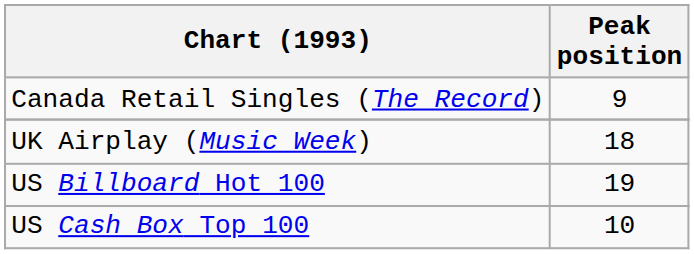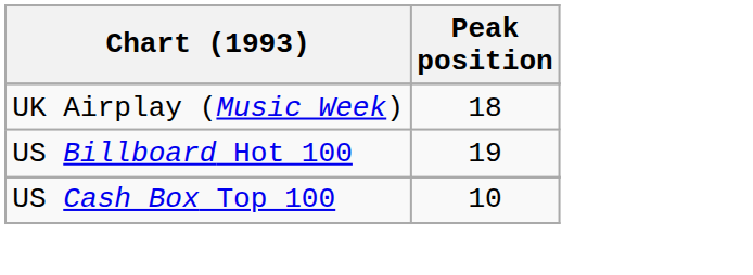- row: Canada Retail Singles (The Record) | 9
